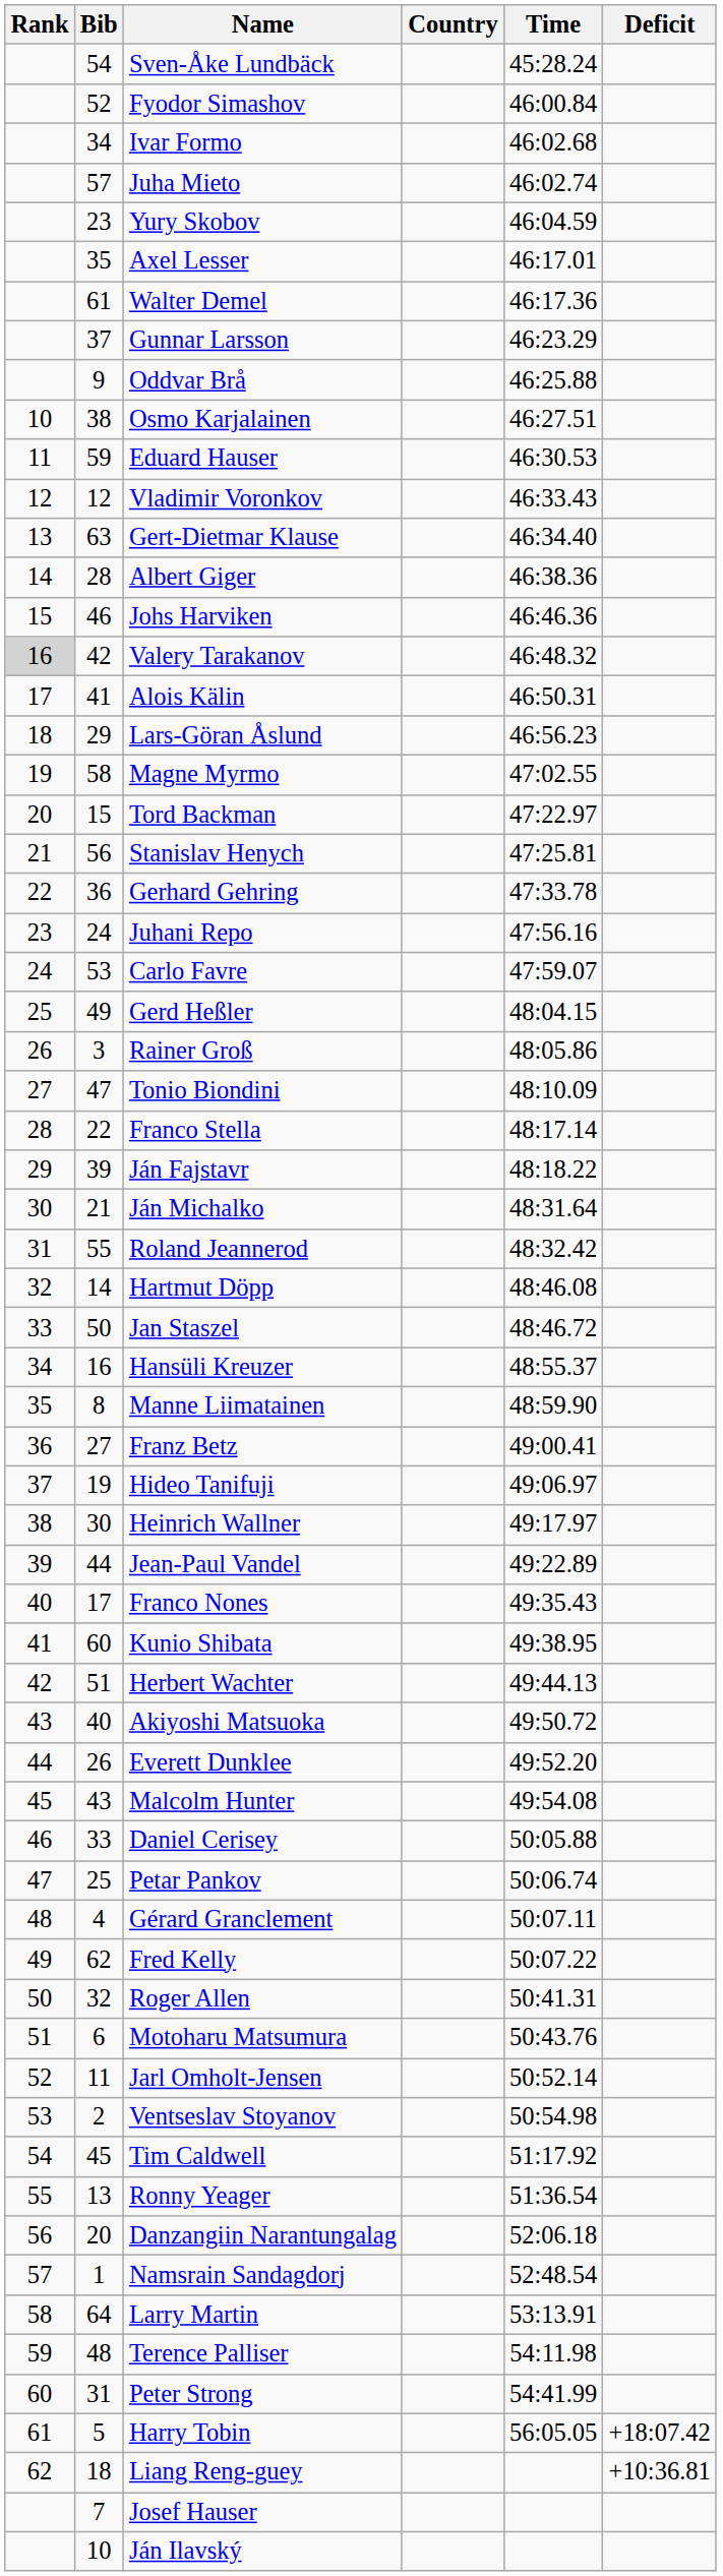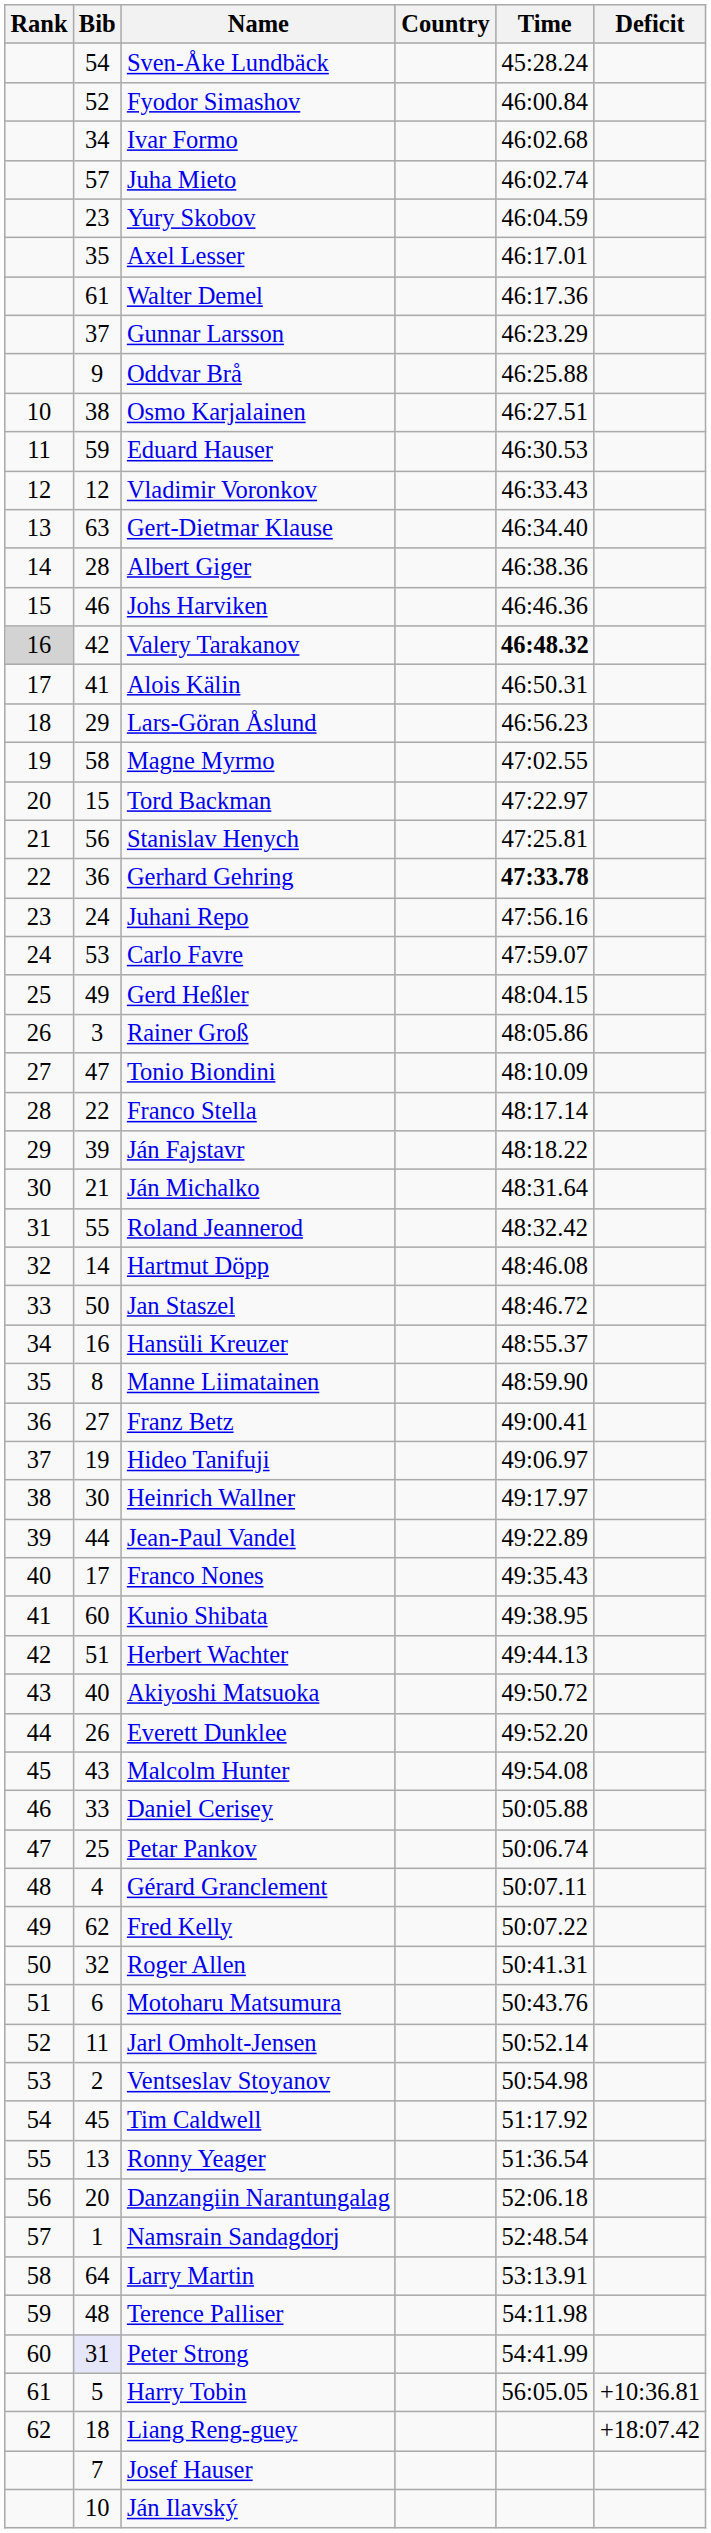Valery Tarakanov | Time: normal -> bold
Gerhard Gehring | Time: normal -> bold
Peter Strong | Bib: no background -> lavender background
Harry Tobin | Deficit: +18:07.42 -> +10:36.81
Liang Reng-guey | Deficit: +10:36.81 -> +18:07.42
